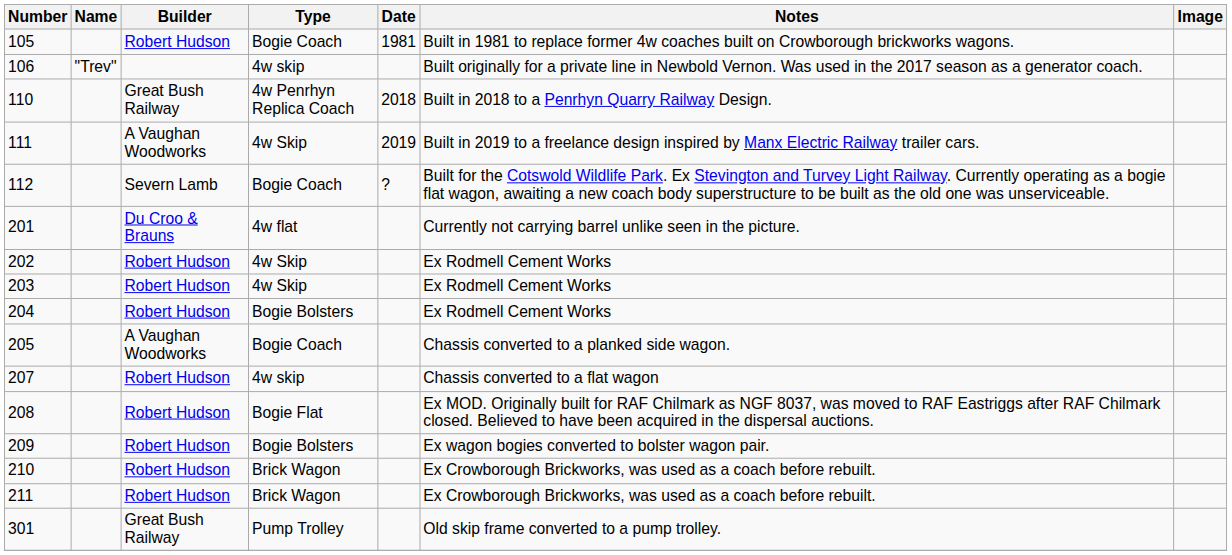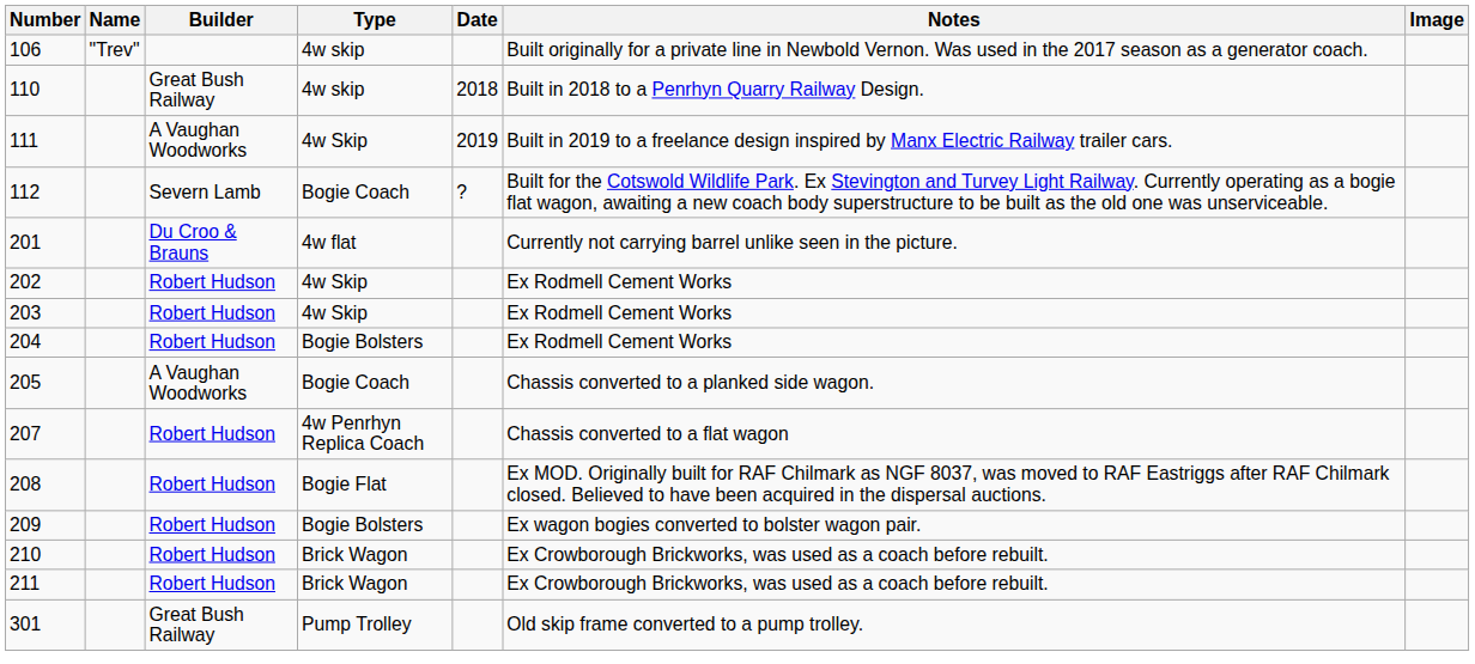- row: 105 | Robert Hudson | Bogie Coach | 1981 | Built in 1981 to replace former 4w coaches built on Crowborough brickworks wagons.
110 | Type: 4w Penrhyn Replica Coach -> 4w skip
207 | Type: 4w skip -> 4w Penrhyn Replica Coach
